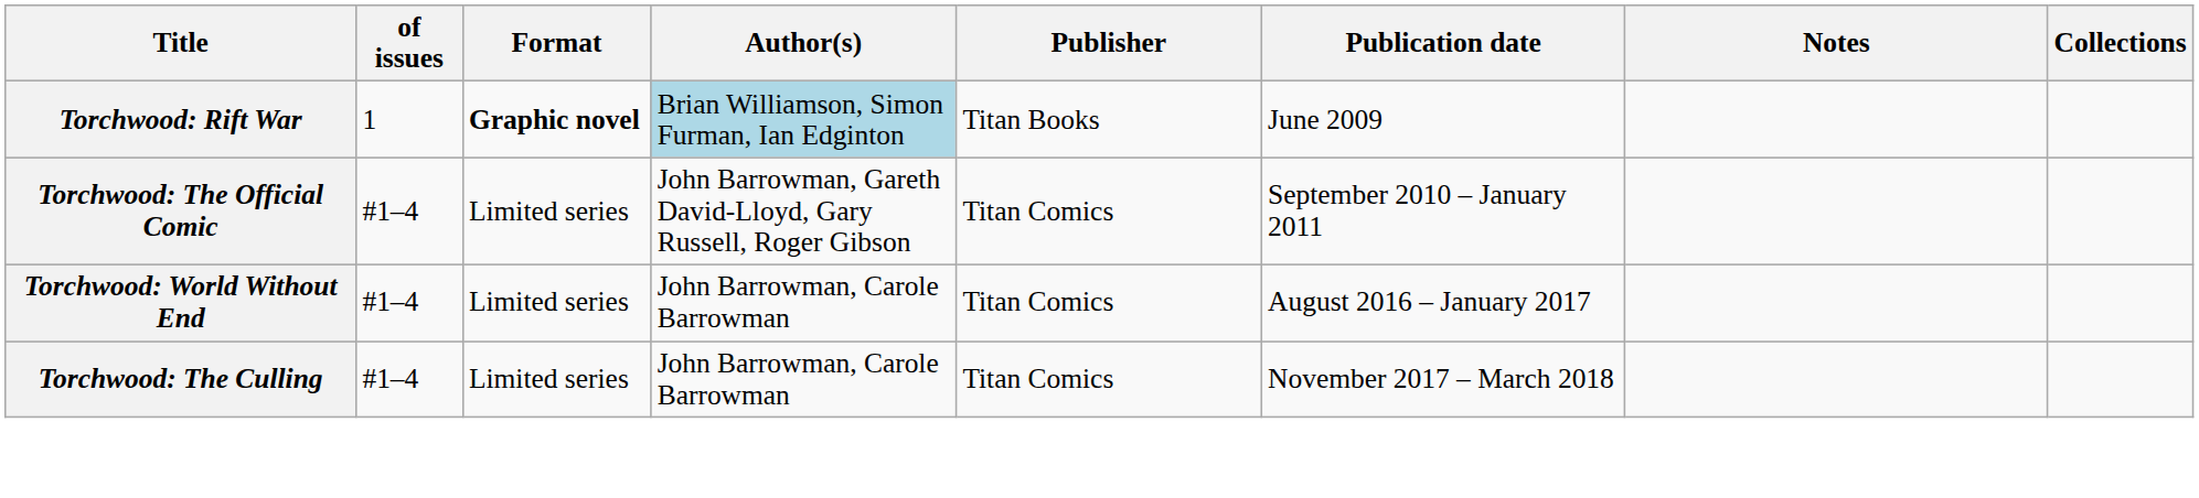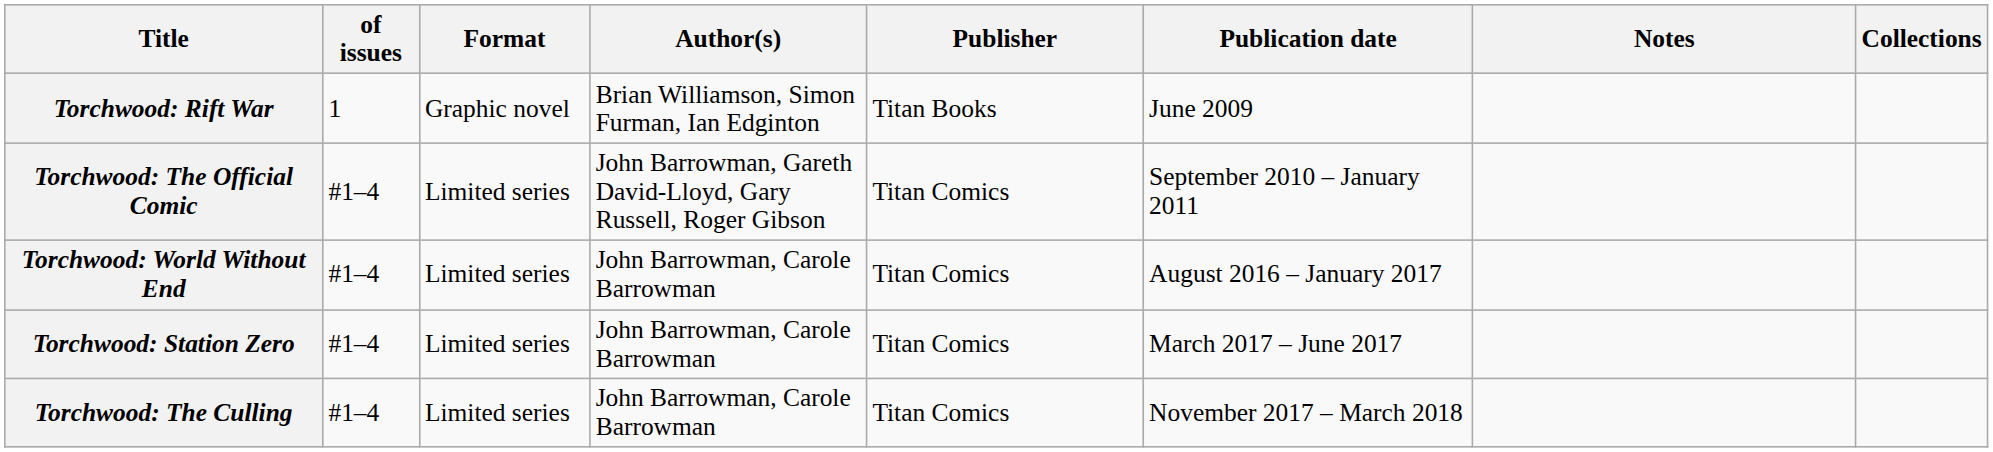Torchwood: Rift War | Format: bold -> normal
Torchwood: Rift War | Author(s): lightblue background -> no background
+ row: Torchwood: Station Zero | #1–4 | Limited series | John Barrowman, Carole Barrowman | Titan Comics | March 2017 – June 2017
